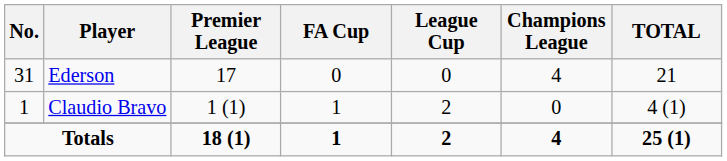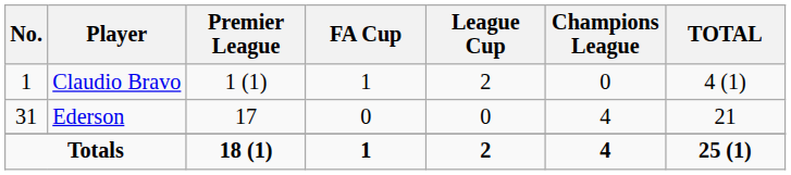rows swapped: Ederson <-> Claudio Bravo
